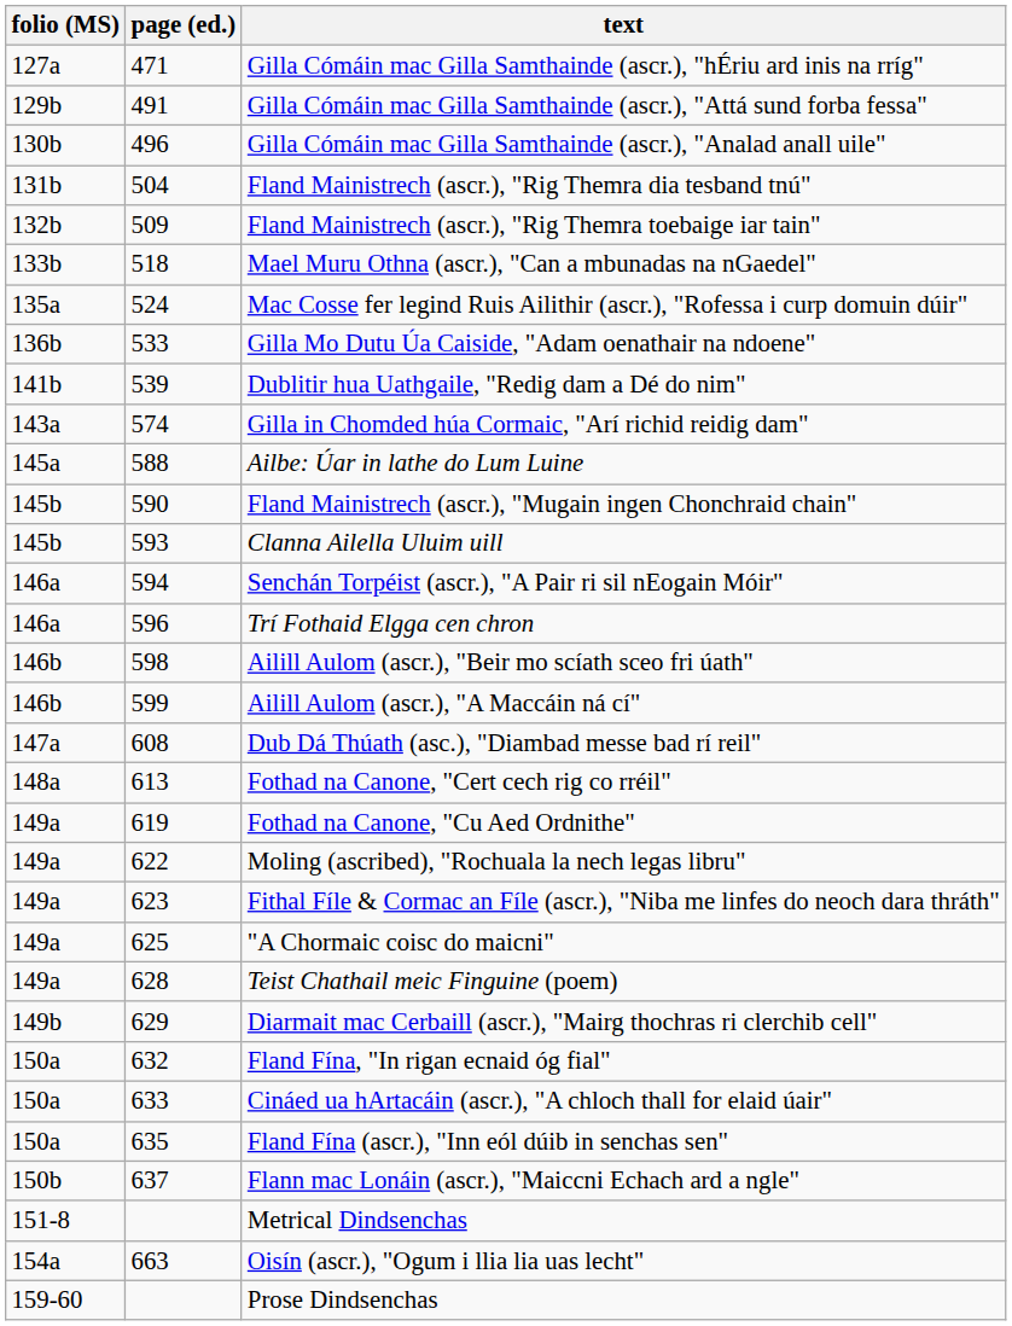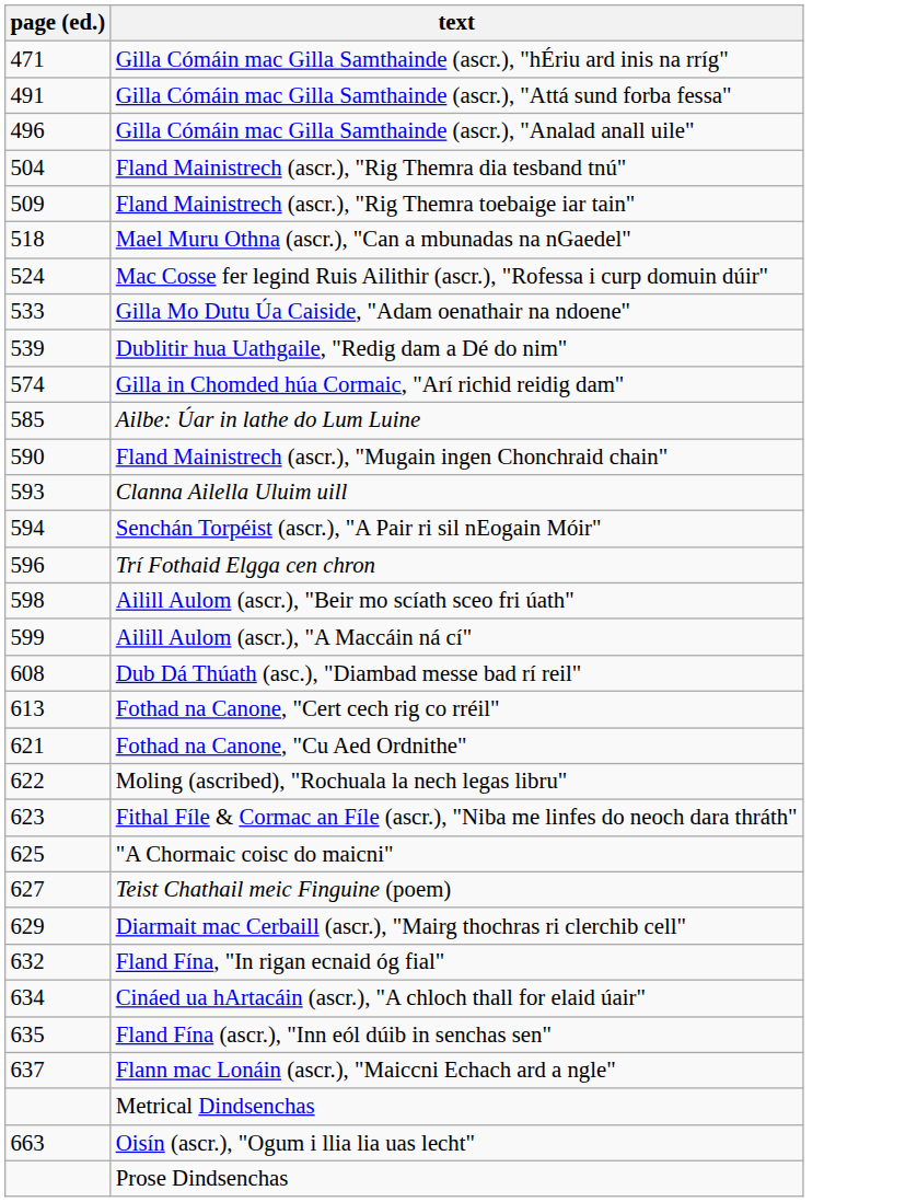- column: folio (MS) | 127a | 129b | 130b | 131b | 132b | 133b | 135a | 136b | 141b | 143a | 145a | 145b | 145b | 146a | 146a | 146b | 146b | 147a | 148a | 149a | 149a | 149a | 149a | 149a | 149b | 150a | 150a | 150a | 150b | 151-8 | 154a | 159-60
Ailbe: Úar in lathe do Lum Luine | page (ed.): 588 -> 585
Fothad na Canone, "Cu Aed Ordnithe" | page (ed.): 619 -> 621
Teist Chathail meic Finguine (poem) | page (ed.): 628 -> 627
Cináed ua hArtacáin (ascr.), "A chloch thall for elaid úair" | page (ed.): 633 -> 634
